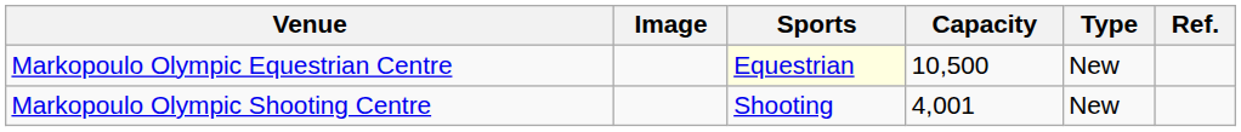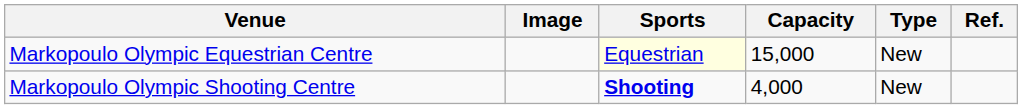Markopoulo Olympic Equestrian Centre | Capacity: 10,500 -> 15,000
Markopoulo Olympic Shooting Centre | Sports: normal -> bold
Markopoulo Olympic Shooting Centre | Capacity: 4,001 -> 4,000
